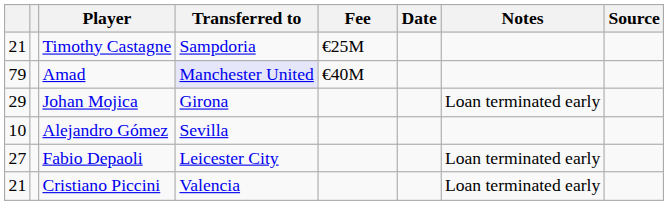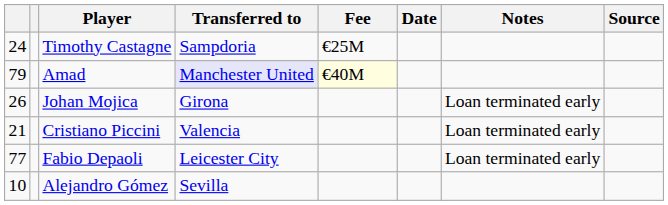Timothy Castagne | column 1: 21 -> 24
Amad | Fee: no background -> lightyellow background
Johan Mojica | column 1: 29 -> 26
rows swapped: Cristiano Piccini <-> Alejandro Gómez
Fabio Depaoli | column 1: 27 -> 77
